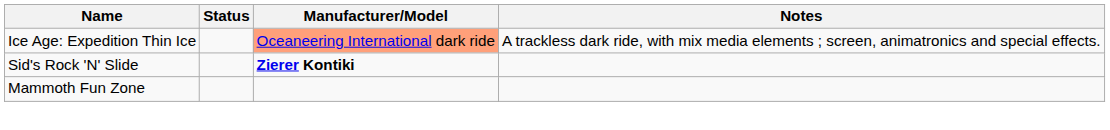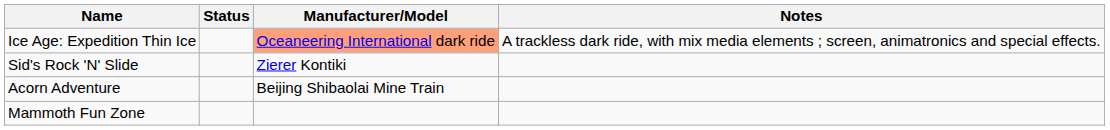Sid's Rock 'N' Slide | Manufacturer/Model: bold -> normal
+ row: Acorn Adventure | Beijing Shibaolai Mine Train
